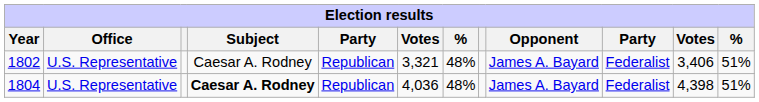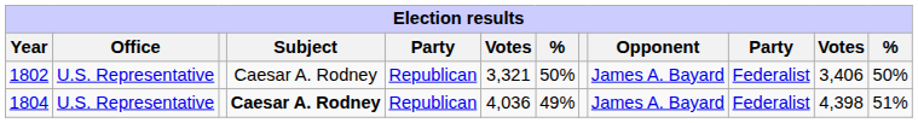1802 | column 7: 48% -> 50%
1802 | column 12: 51% -> 50%
1804 | column 7: 48% -> 49%
